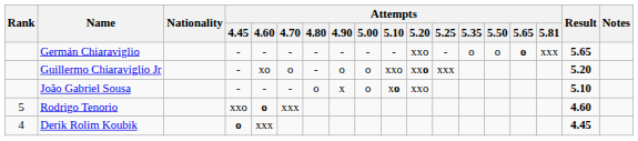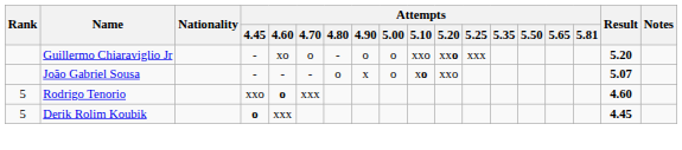- row: Germán Chiaraviglio | - | - | - | - | - | - | - | xxo | - | o | o | o | xxx | 5.65
João Gabriel Sousa | Result: 5.10 -> 5.07
Derik Rolim Koubik | Rank: 4 -> 5
